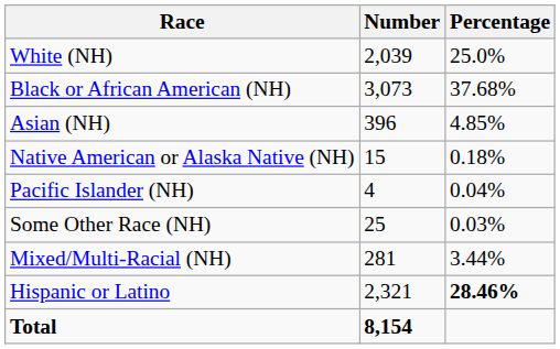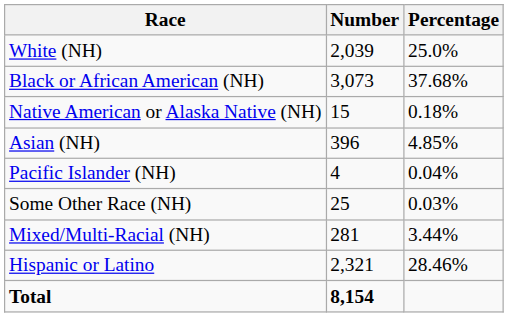rows swapped: Native American or Alaska Native (NH) <-> Asian (NH)
Hispanic or Latino | Percentage: bold -> normal
